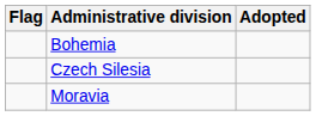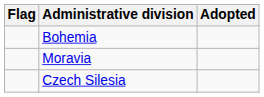rows swapped: Moravia <-> Czech Silesia
